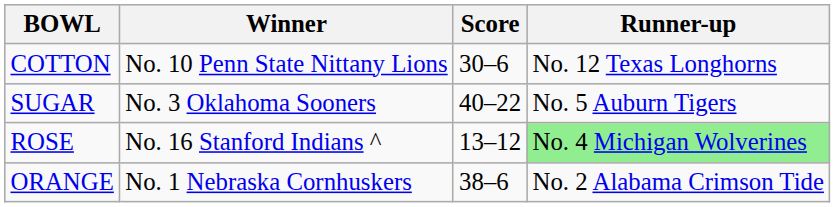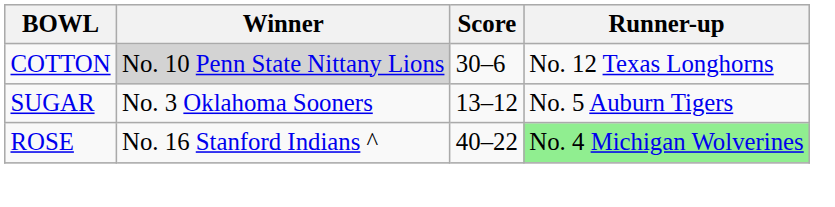COTTON | Winner: no background -> lightgrey background
SUGAR | Score: 40–22 -> 13–12
ROSE | Score: 13–12 -> 40–22
- row: ORANGE | No. 1 Nebraska Cornhuskers | 38–6 | No. 2 Alabama Crimson Tide
